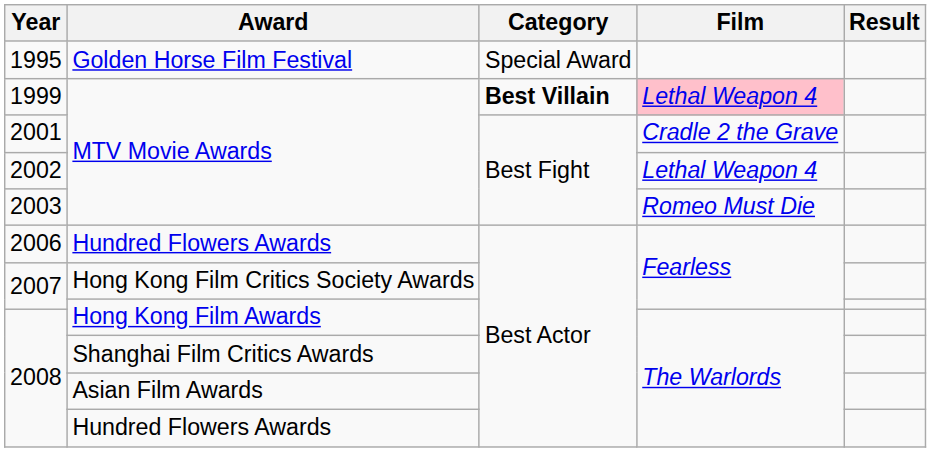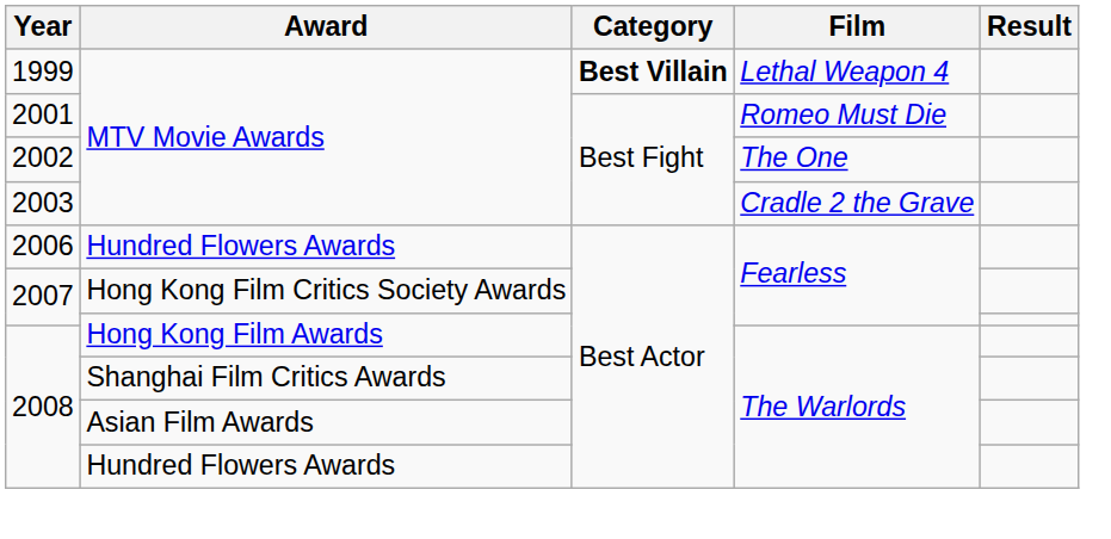- row: 1995 | Golden Horse Film Festival | Special Award
1999 | Film: pink background -> no background
2001 | Film: Cradle 2 the Grave -> Romeo Must Die
2002 | Film: Lethal Weapon 4 -> The One
2003 | Film: Romeo Must Die -> Cradle 2 the Grave
